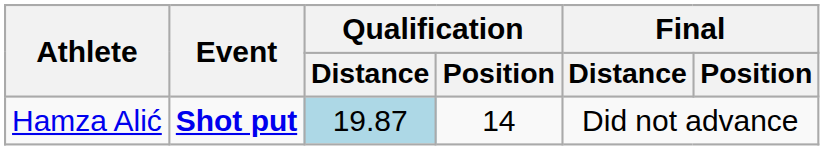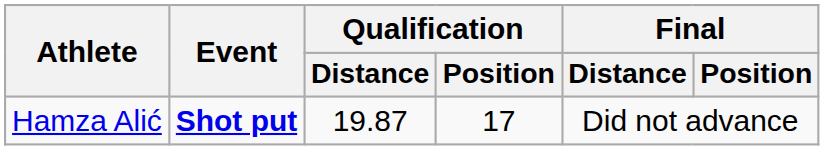Hamza Alić | Qualification / Distance: lightblue background -> no background
Hamza Alić | Qualification / Position: 14 -> 17
